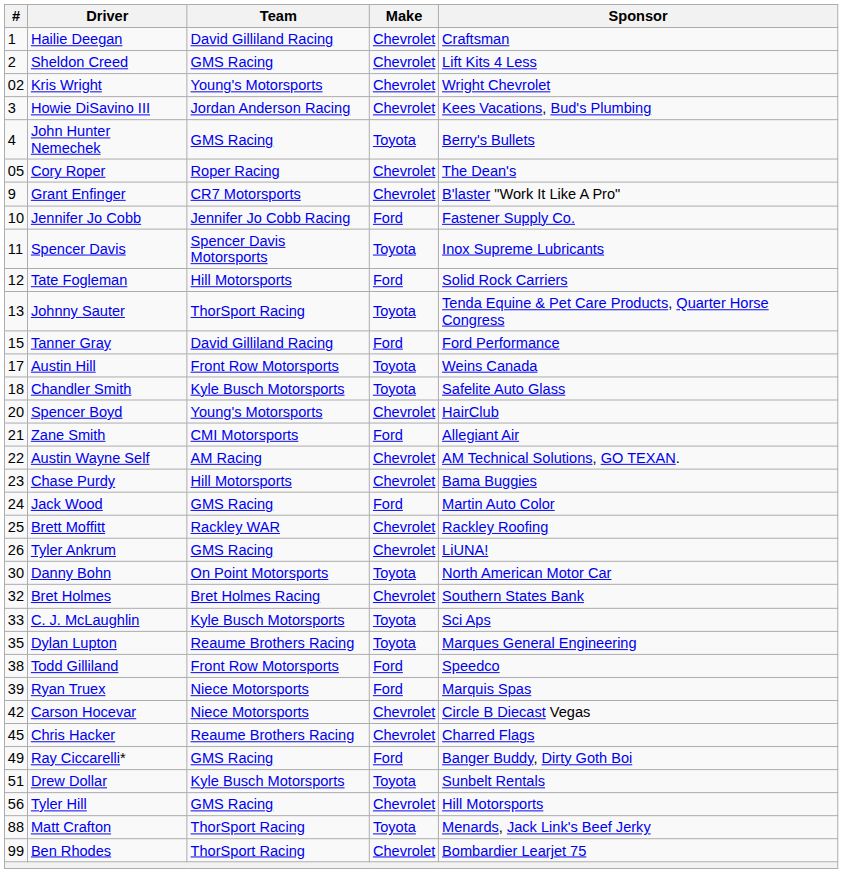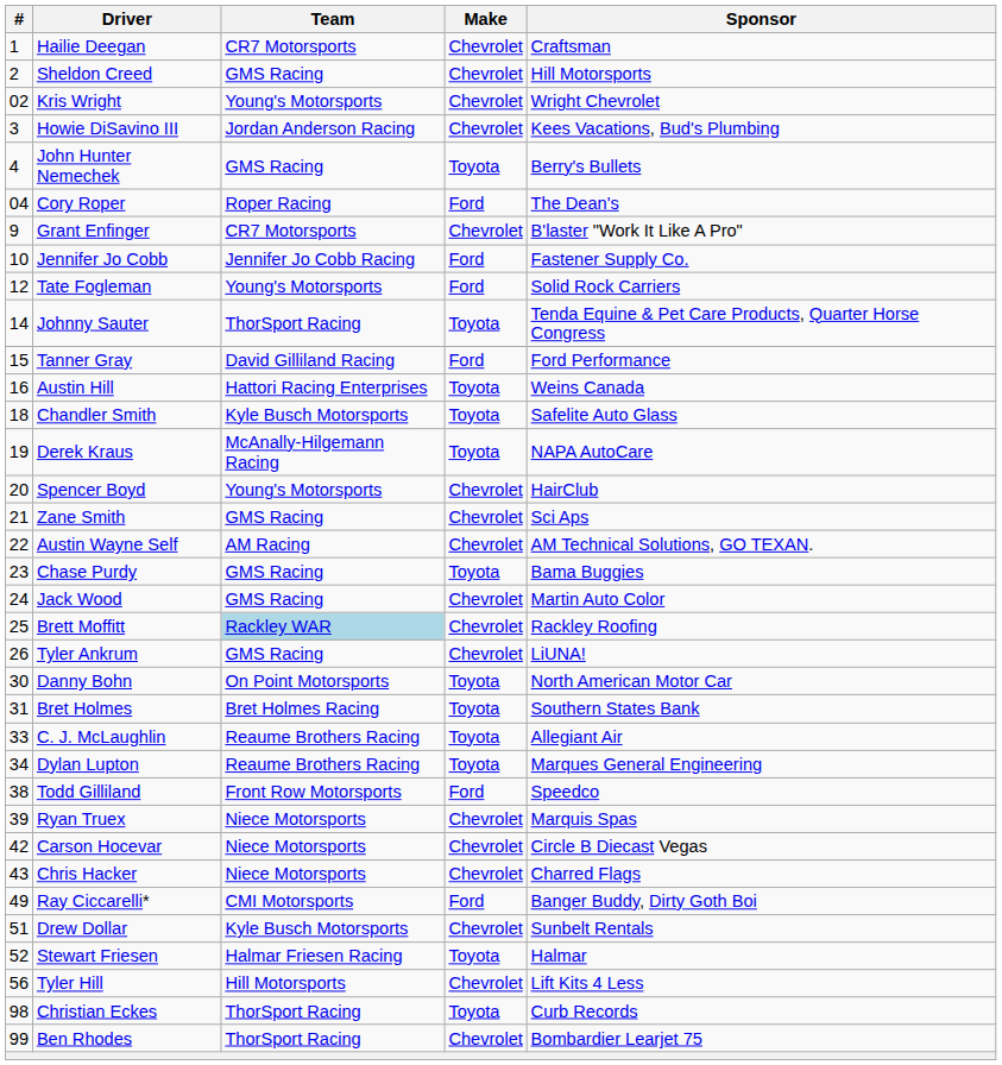Hailie Deegan | Team: David Gilliland Racing -> CR7 Motorsports
Sheldon Creed | Sponsor: Lift Kits 4 Less -> Hill Motorsports
Cory Roper | #: 05 -> 04
Cory Roper | Make: Chevrolet -> Ford
- row: 11 | Spencer Davis | Spencer Davis Motorsports | Toyota | Inox Supreme Lubricants
Tate Fogleman | Team: Hill Motorsports -> Young's Motorsports
Johnny Sauter | #: 13 -> 14
Austin Hill | #: 17 -> 16
Austin Hill | Team: Front Row Motorsports -> Hattori Racing Enterprises
+ row: 19 | Derek Kraus | McAnally-Hilgemann Racing | Toyota | NAPA AutoCare
Zane Smith | Team: CMI Motorsports -> GMS Racing
Zane Smith | Make: Ford -> Chevrolet
Zane Smith | Sponsor: Allegiant Air -> Sci Aps
Chase Purdy | Team: Hill Motorsports -> GMS Racing
Chase Purdy | Make: Chevrolet -> Toyota
Jack Wood | Make: Ford -> Chevrolet
Brett Moffitt | Team: no background -> lightblue background
Bret Holmes | #: 32 -> 31
Bret Holmes | Make: Chevrolet -> Toyota
C. J. McLaughlin | Team: Kyle Busch Motorsports -> Reaume Brothers Racing
C. J. McLaughlin | Sponsor: Sci Aps -> Allegiant Air
Dylan Lupton | #: 35 -> 34
Ryan Truex | Make: Ford -> Chevrolet
Chris Hacker | #: 45 -> 43
Chris Hacker | Team: Reaume Brothers Racing -> Niece Motorsports
Ray Ciccarelli* | Team: GMS Racing -> CMI Motorsports
Drew Dollar | Make: Toyota -> Chevrolet
+ row: 52 | Stewart Friesen | Halmar Friesen Racing | Toyota | Halmar
Tyler Hill | Team: GMS Racing -> Hill Motorsports
Tyler Hill | Sponsor: Hill Motorsports -> Lift Kits 4 Less
- row: 88 | Matt Crafton | ThorSport Racing | Toyota | Menards, Jack Link's Beef Jerky
+ row: 98 | Christian Eckes | ThorSport Racing | Toyota | Curb Records
